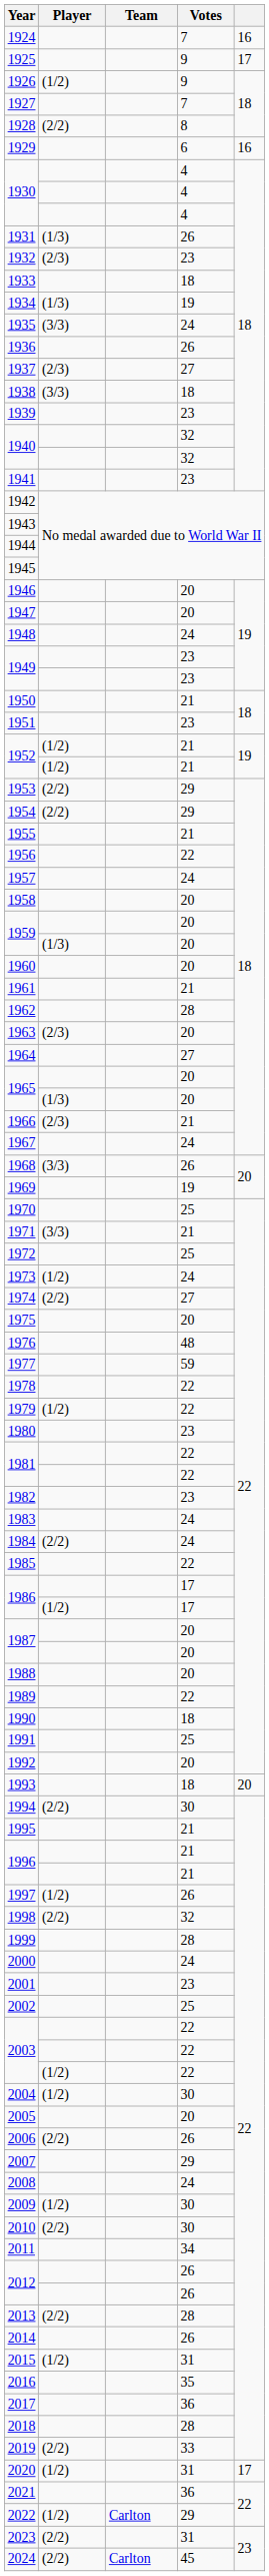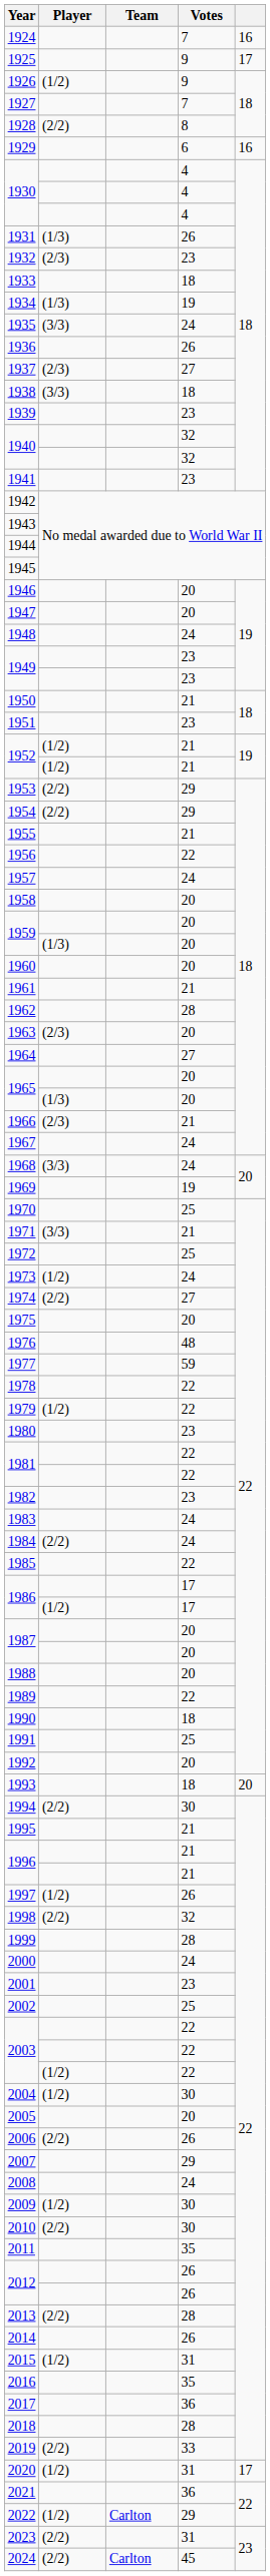1968 | Votes: 26 -> 24
2011 | Votes: 34 -> 35
